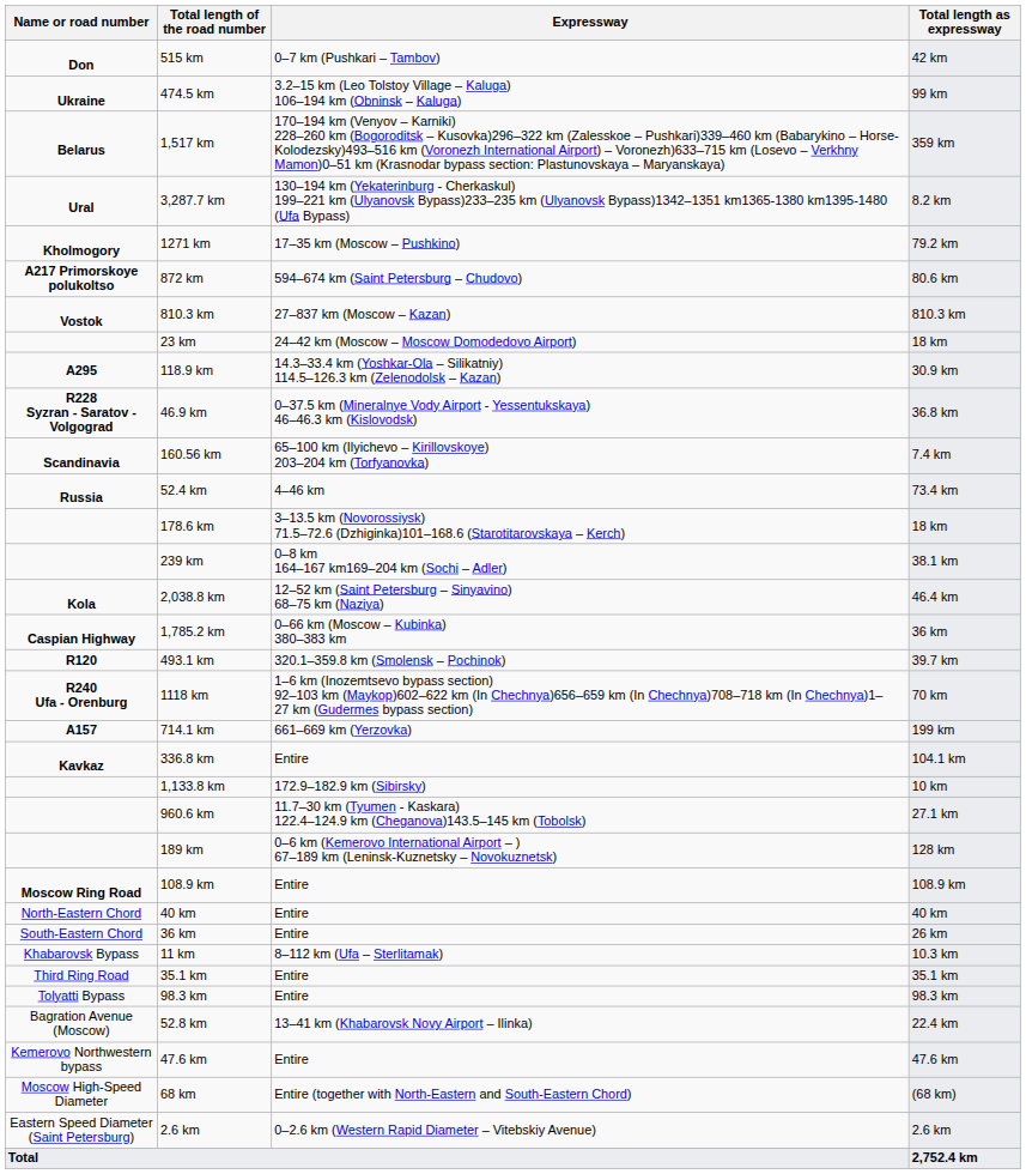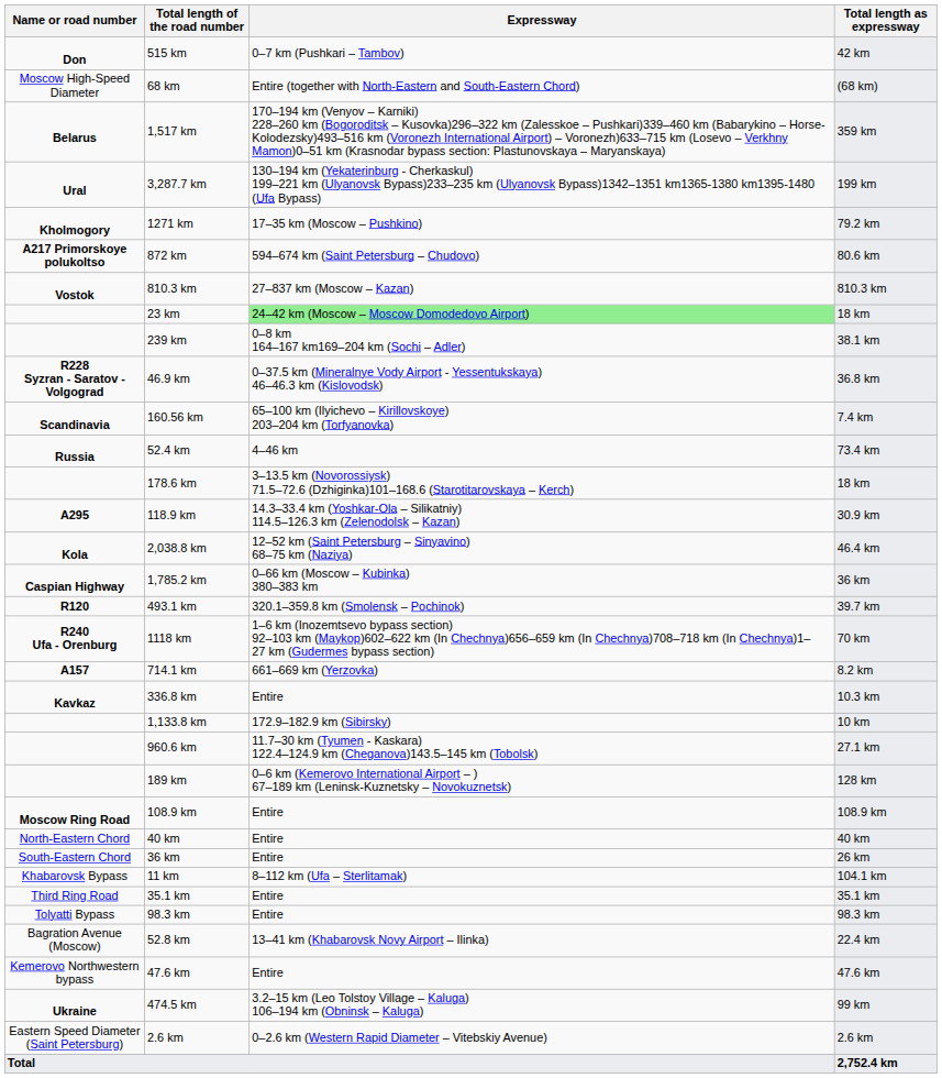rows swapped: 474.5 km <-> 68 km
3,287.7 km | Total length as expressway: 8.2 km -> 199 km
23 km | Expressway: no background -> lightgreen background
rows swapped: 239 km <-> 118.9 km
714.1 km | Total length as expressway: 199 km -> 8.2 km
336.8 km | Total length as expressway: 104.1 km -> 10.3 km
11 km | Total length as expressway: 10.3 km -> 104.1 km
